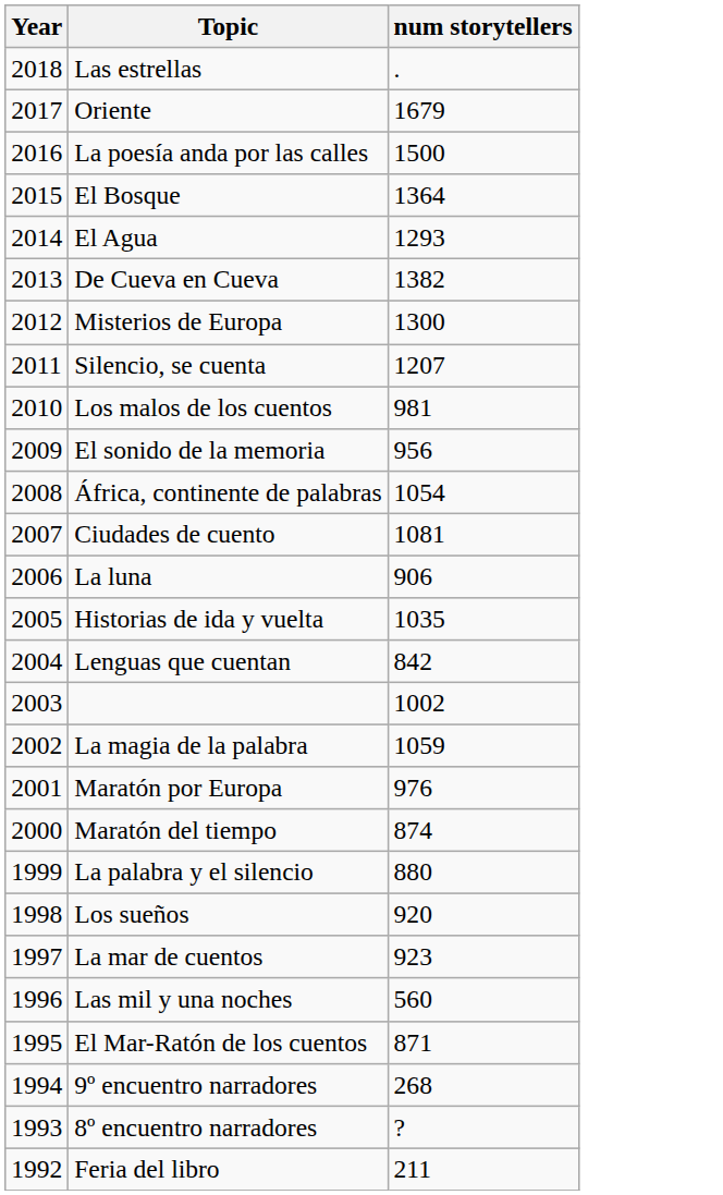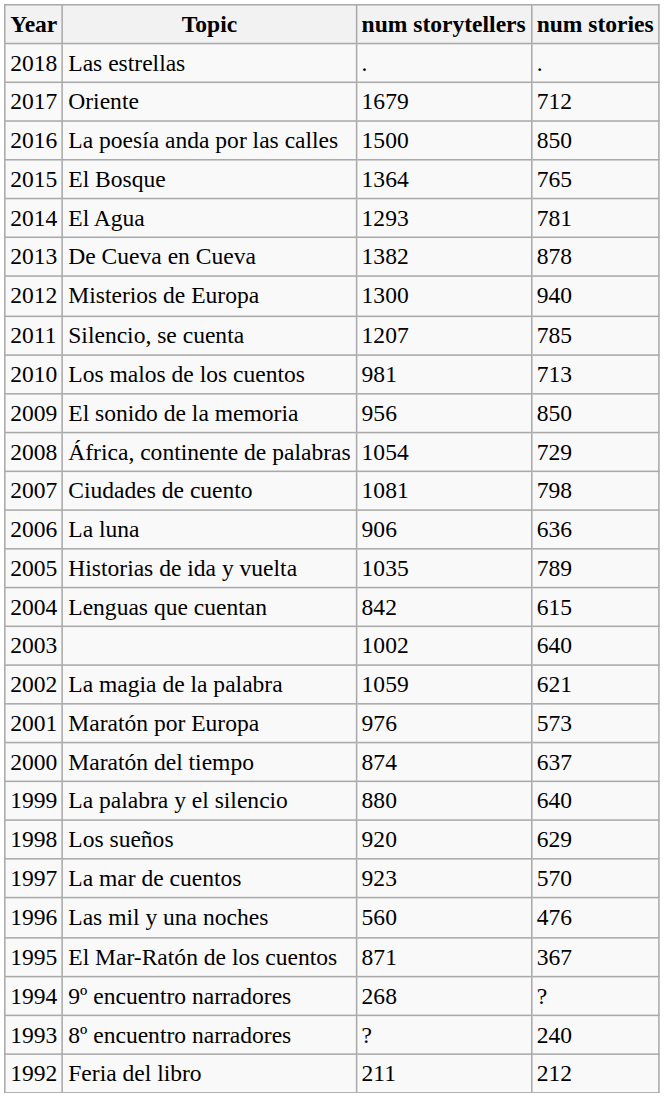+ column: num stories | . | 712 | 850 | 765 | 781 | 878 | 940 | 785 | 713 | 850 | 729 | 798 | 636 | 789 | 615 | 640 | 621 | 573 | 637 | 640 | 629 | 570 | 476 | 367 | ? | 240 | 212
